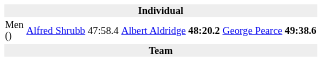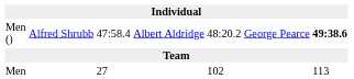Men () | column 5: bold -> normal
+ row: Men | 27 | 102 | 113
